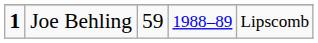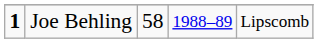Joe Behling | column 3: 59 -> 58
